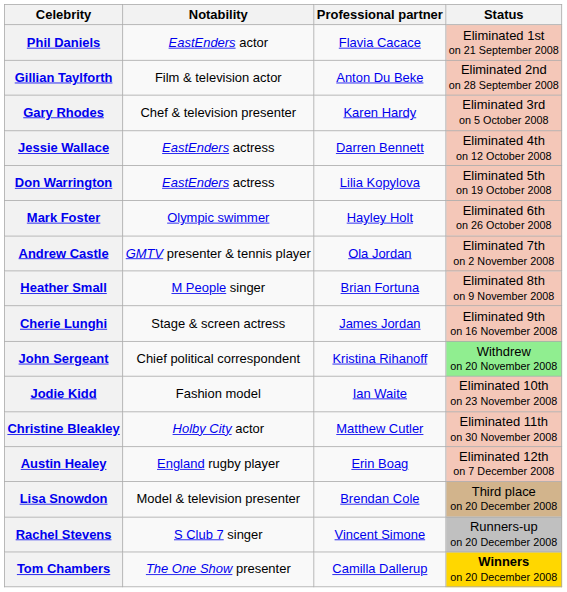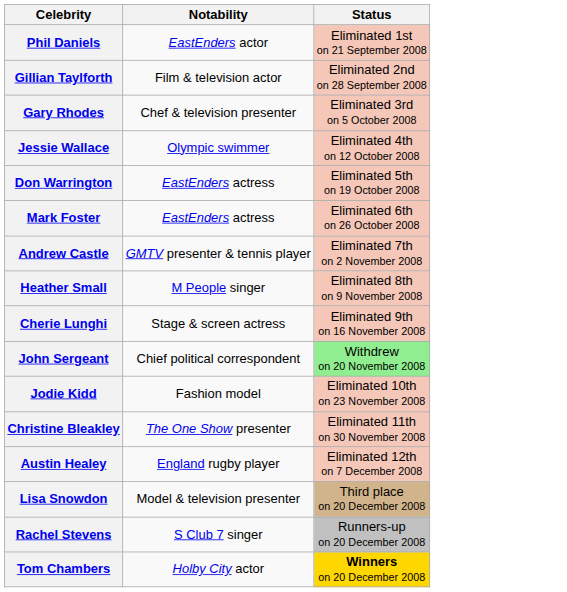- column: Professional partner | Flavia Cacace | Anton Du Beke | Karen Hardy | Darren Bennett | Lilia Kopylova | Hayley Holt | Ola Jordan | Brian Fortuna | James Jordan | Kristina Rihanoff | Ian Waite | Matthew Cutler | Erin Boag | Brendan Cole | Vincent Simone | Camilla Dallerup
Jessie Wallace | Notability: EastEnders actress -> Olympic swimmer
Mark Foster | Notability: Olympic swimmer -> EastEnders actress
Christine Bleakley | Notability: Holby City actor -> The One Show presenter
Tom Chambers | Notability: The One Show presenter -> Holby City actor
